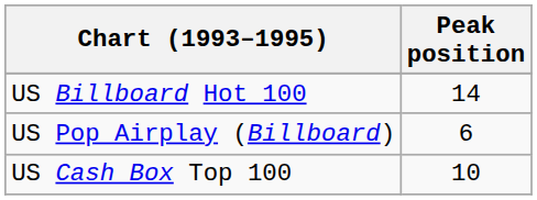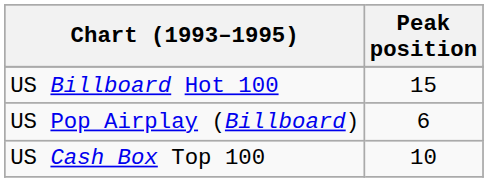US Billboard Hot 100 | Peak position: 14 -> 15
